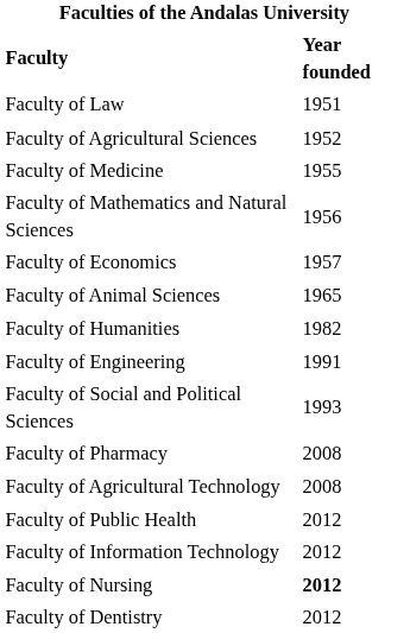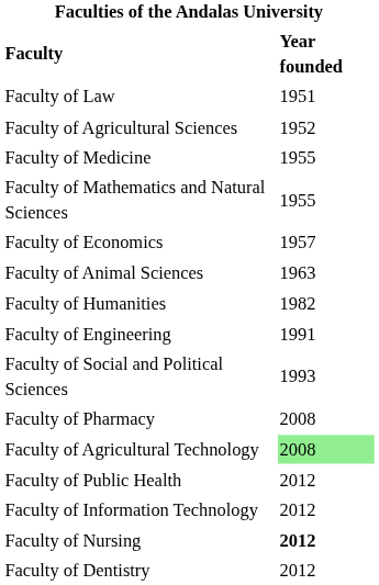Faculty of Mathematics and Natural Sciences | Year founded: 1956 -> 1955
Faculty of Animal Sciences | Year founded: 1965 -> 1963
Faculty of Agricultural Technology | Year founded: no background -> lightgreen background
